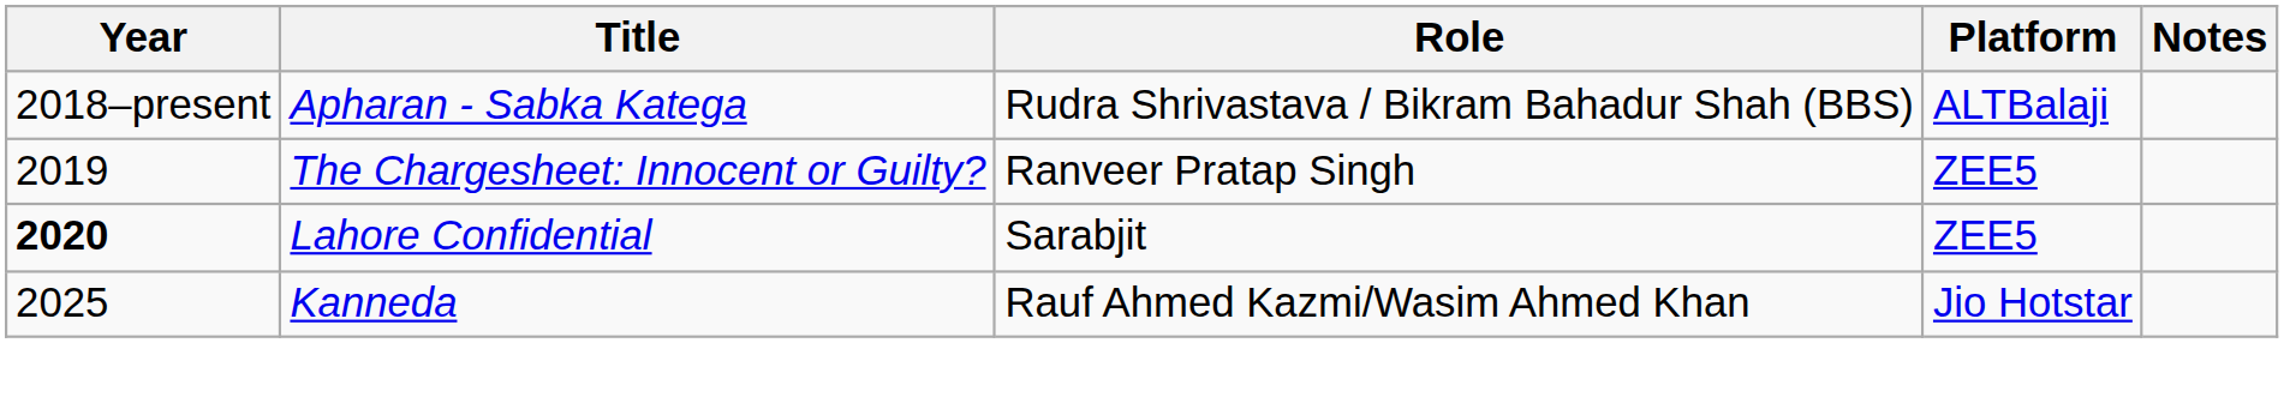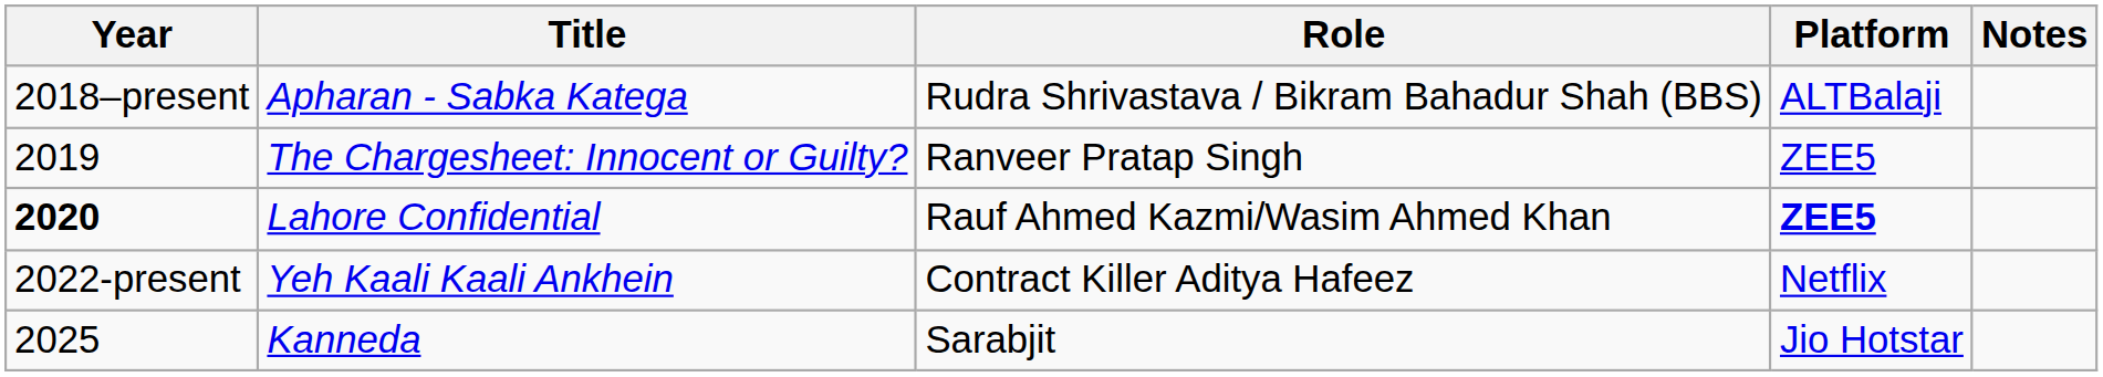Lahore Confidential | Role: Sarabjit -> Rauf Ahmed Kazmi/Wasim Ahmed Khan
Lahore Confidential | Platform: normal -> bold
+ row: 2022-present | Yeh Kaali Kaali Ankhein | Contract Killer Aditya Hafeez | Netflix
Kanneda | Role: Rauf Ahmed Kazmi/Wasim Ahmed Khan -> Sarabjit
